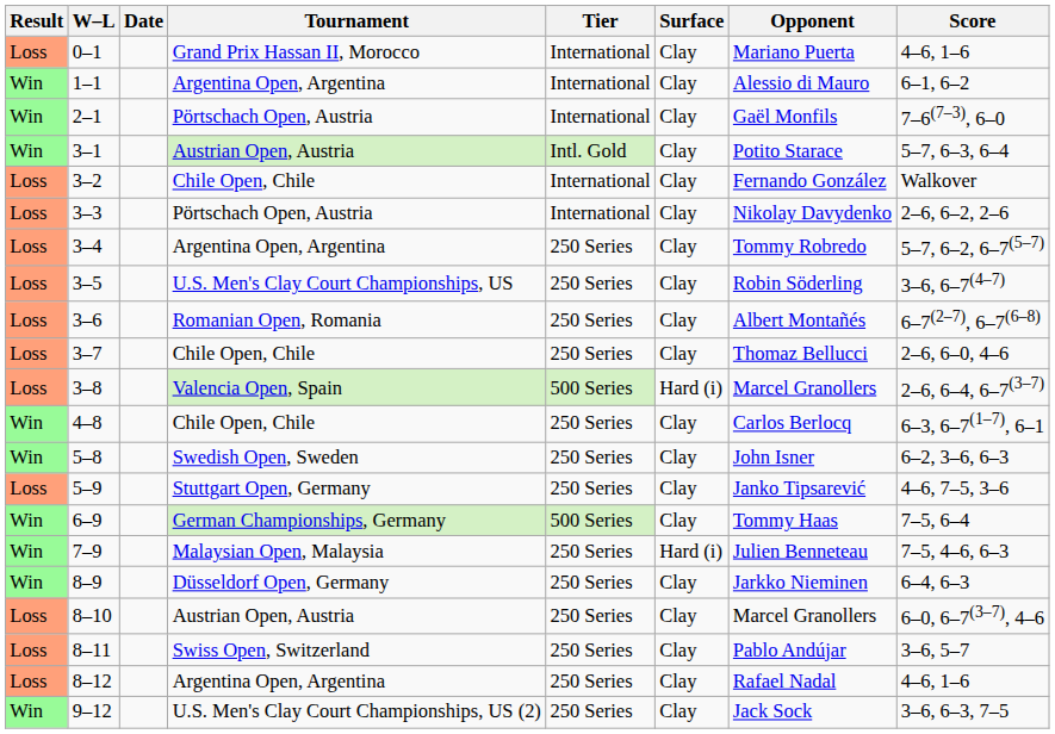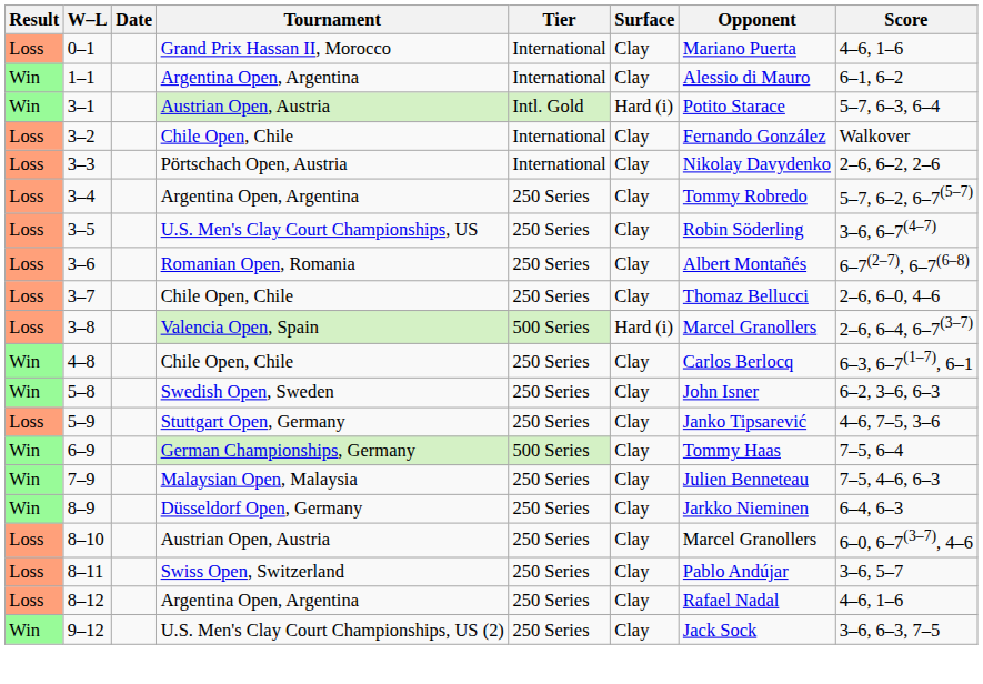- row: Win | 2–1 | Pörtschach Open, Austria | International | Clay | Gaël Monfils | 7–6(7–3), 6–0
3–1 | Surface: Clay -> Hard (i)
7–9 | Surface: Hard (i) -> Clay
